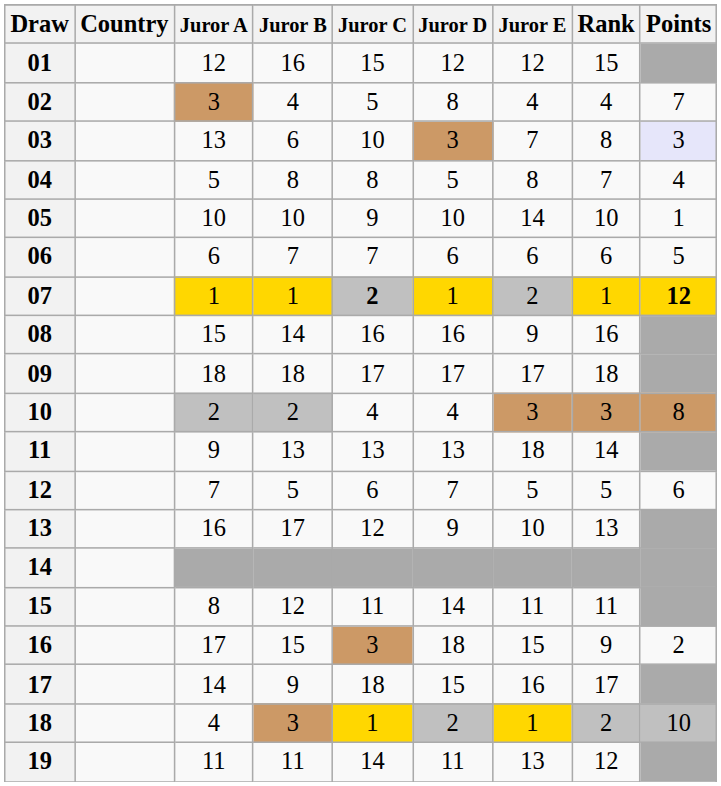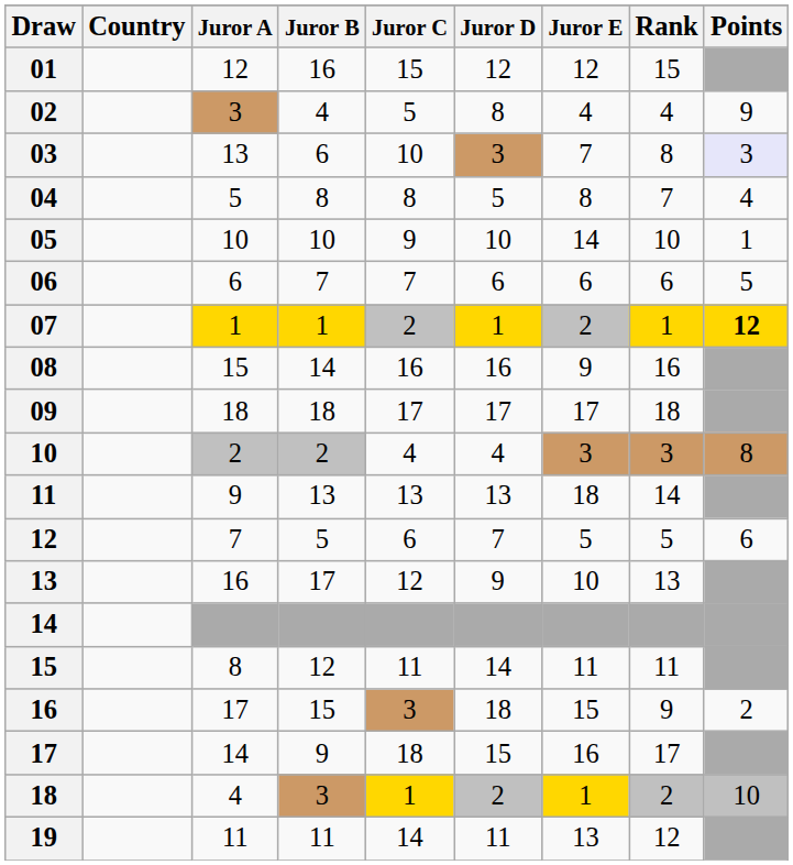02 | Points: 7 -> 9
07 | Juror C: bold -> normal
